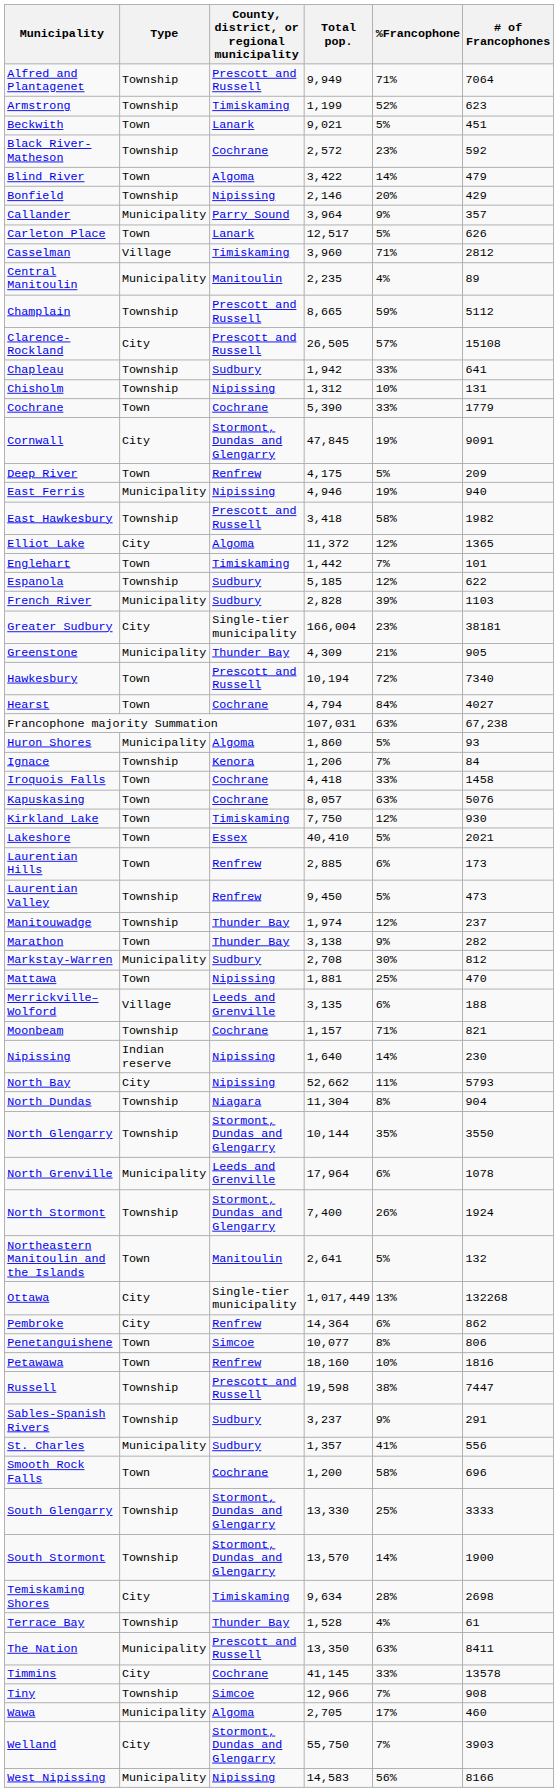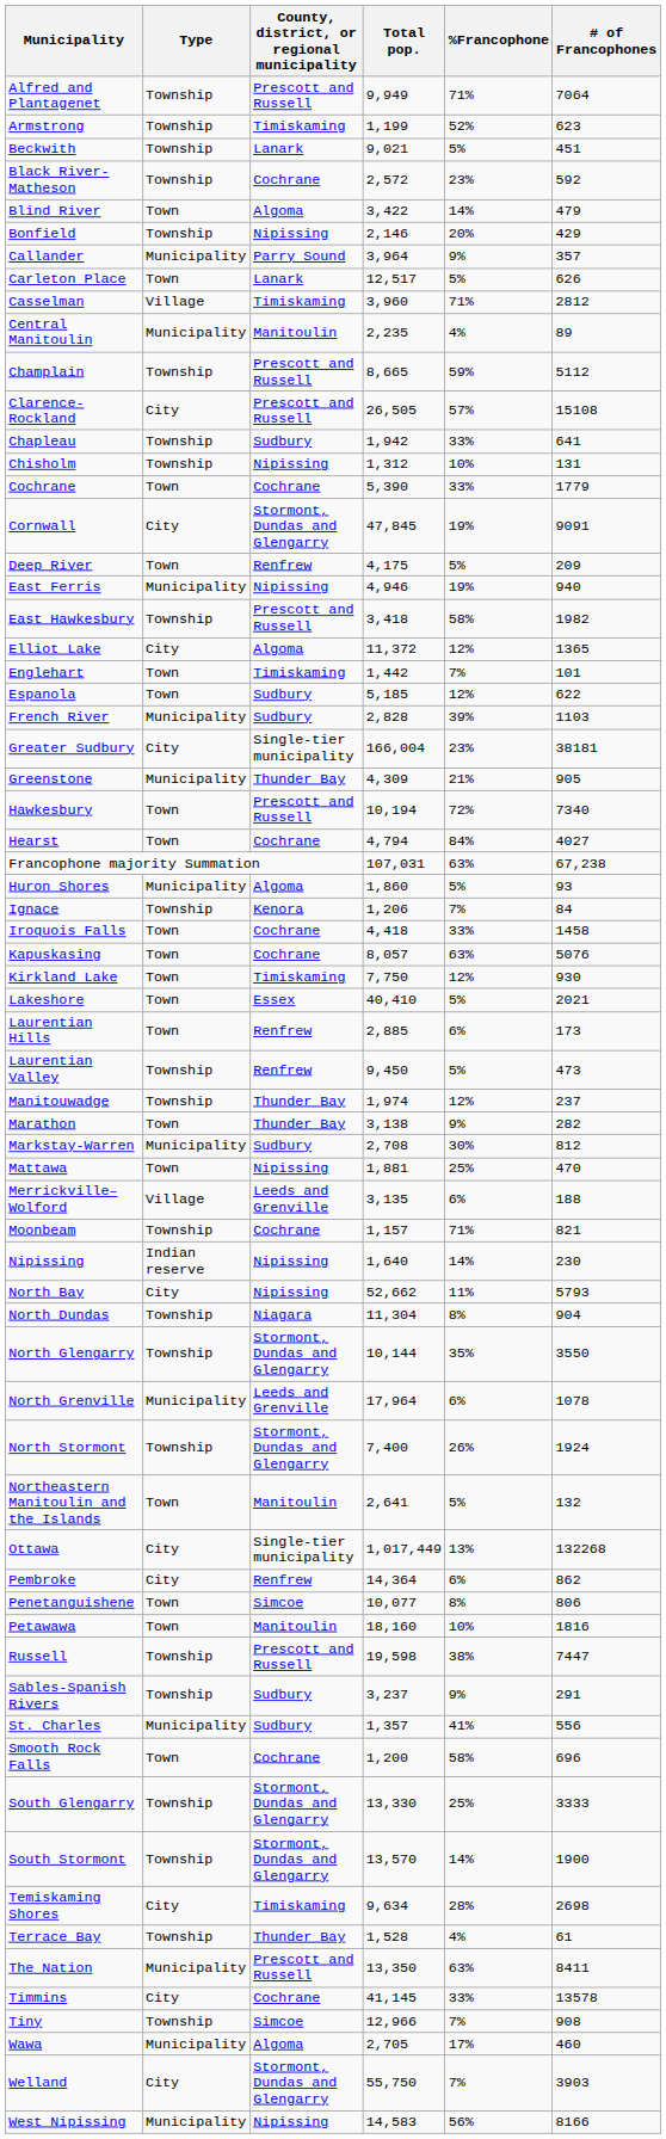Beckwith | Type: Town -> Township
Espanola | Type: Township -> Town
Petawawa | County, district, or regional municipality: Renfrew -> Manitoulin
